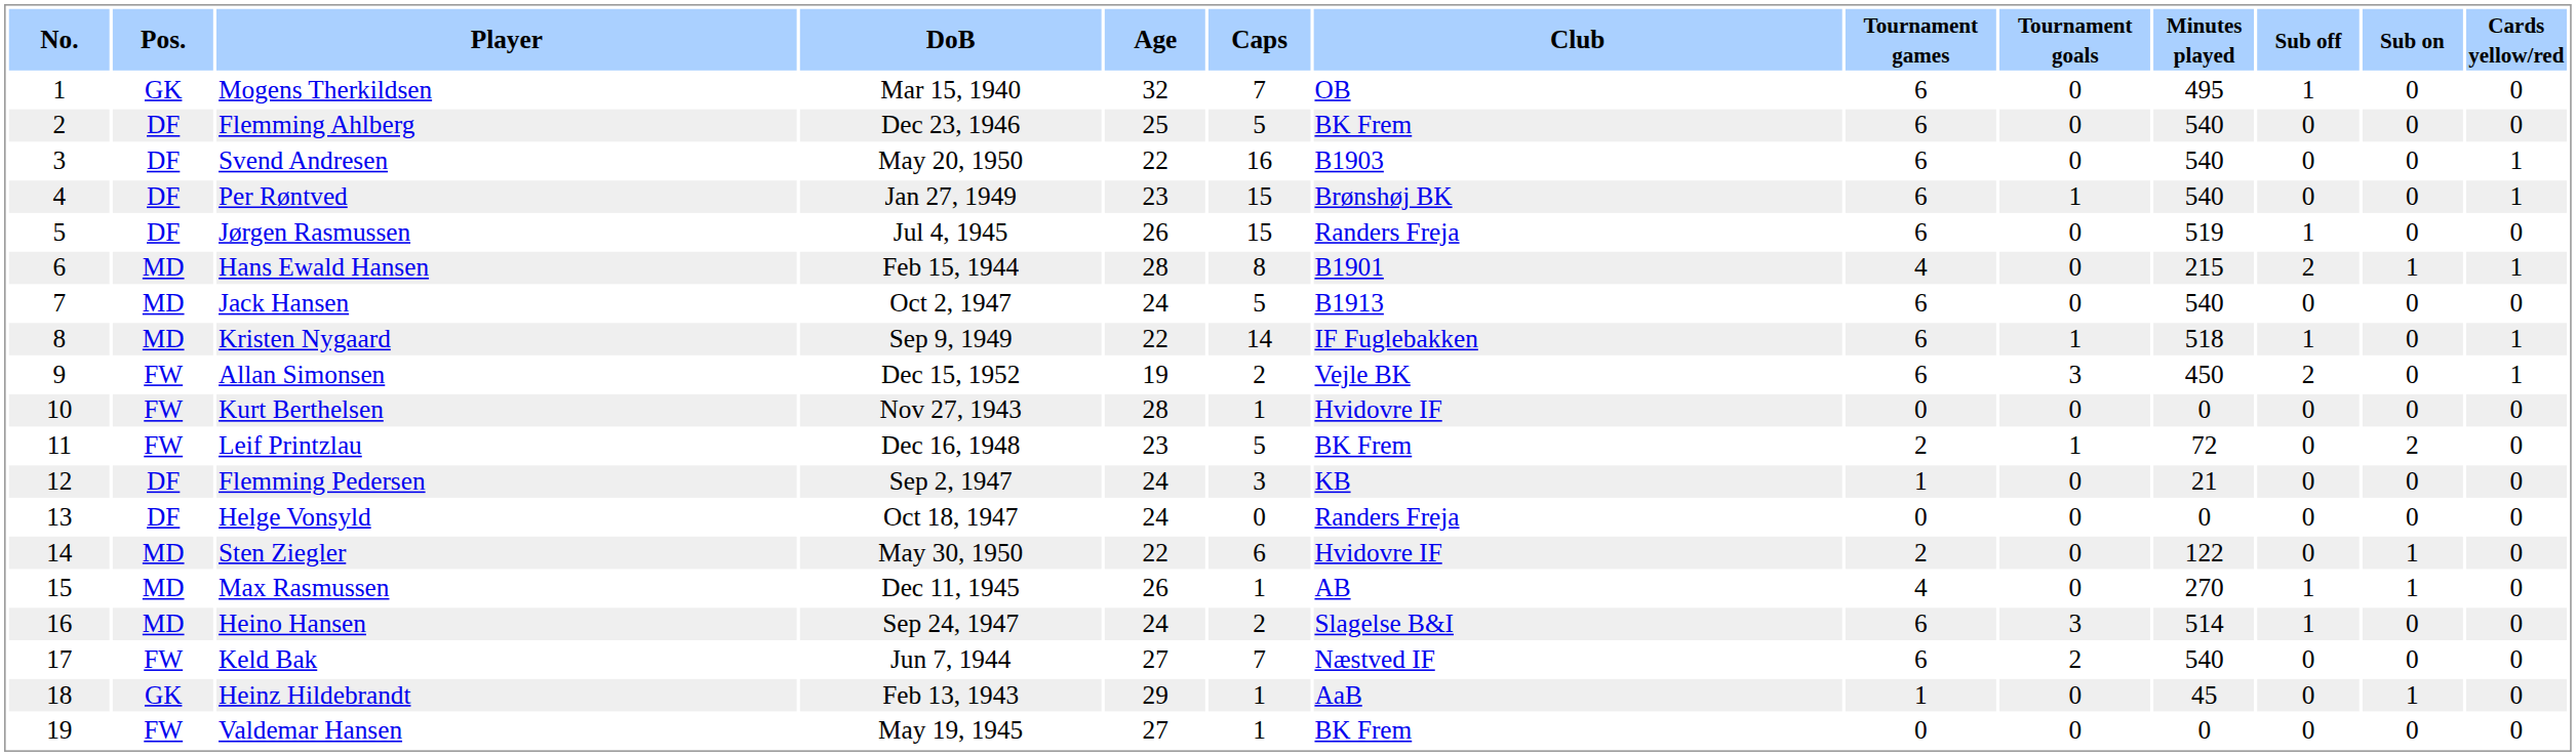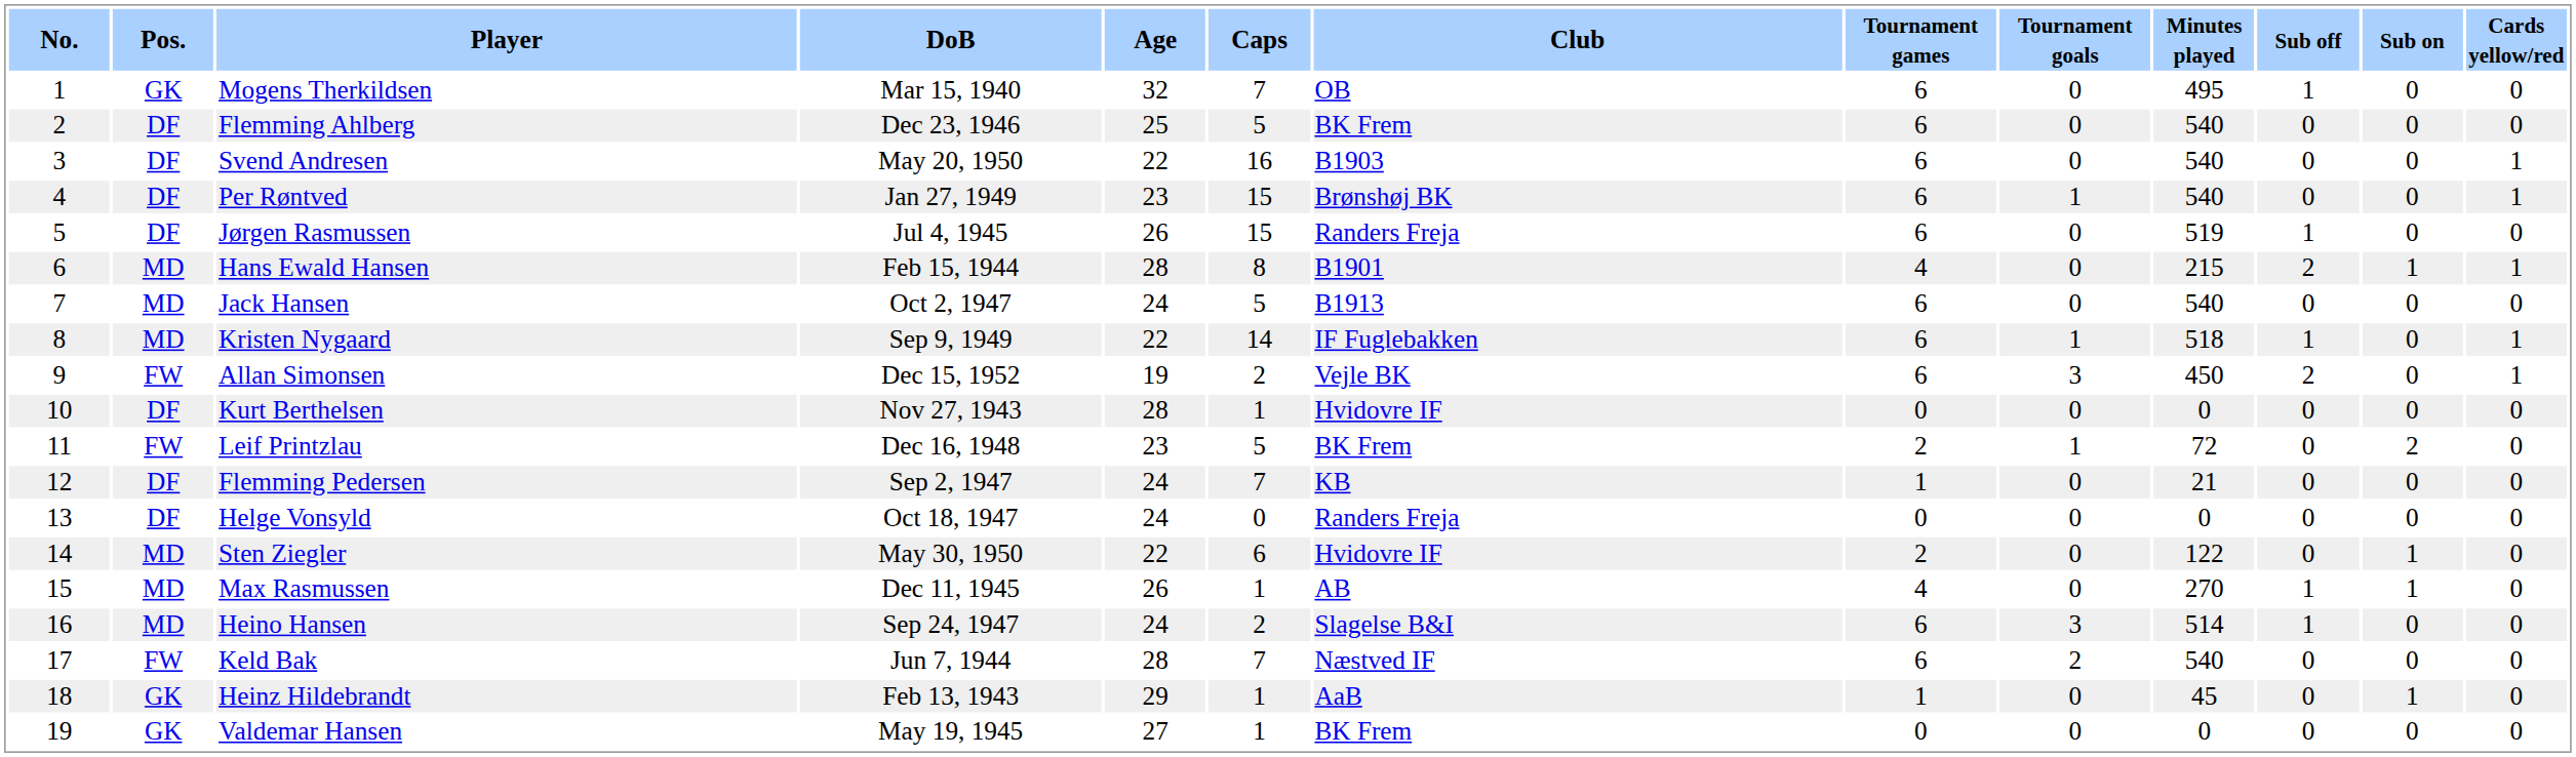Kurt Berthelsen | Pos.: FW -> DF
Flemming Pedersen | Caps: 3 -> 7
Keld Bak | Age: 27 -> 28
Valdemar Hansen | Pos.: FW -> GK
